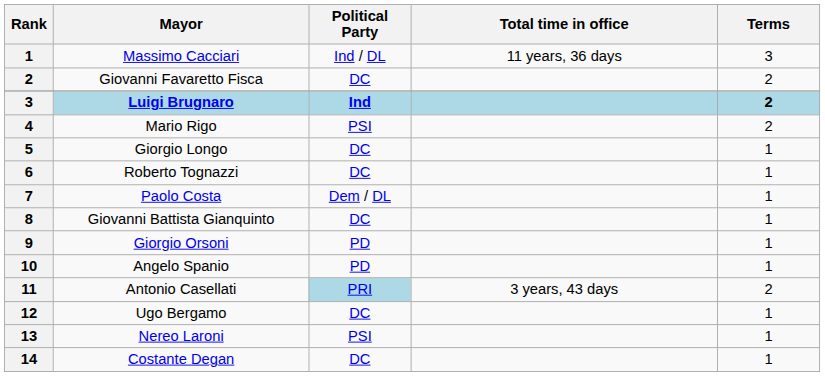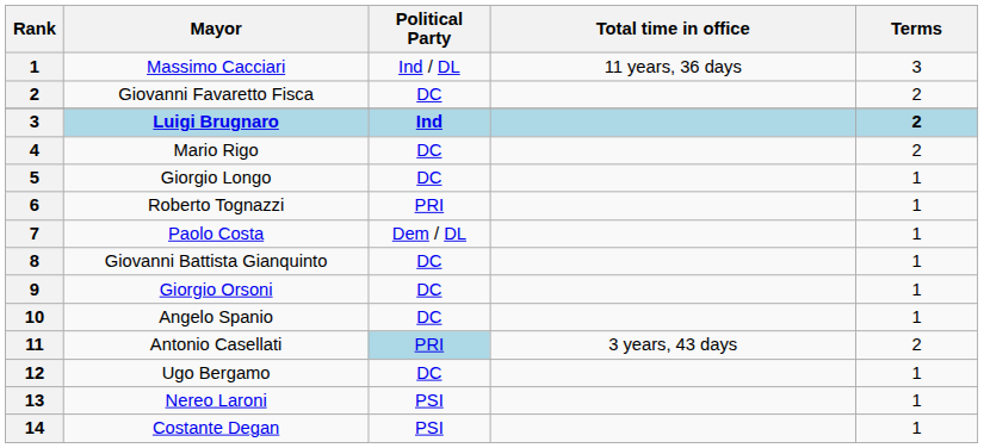Mario Rigo | Political Party: PSI -> DC
Roberto Tognazzi | Political Party: DC -> PRI
Giorgio Orsoni | Political Party: PD -> DC
Angelo Spanio | Political Party: PD -> DC
Costante Degan | Political Party: DC -> PSI
